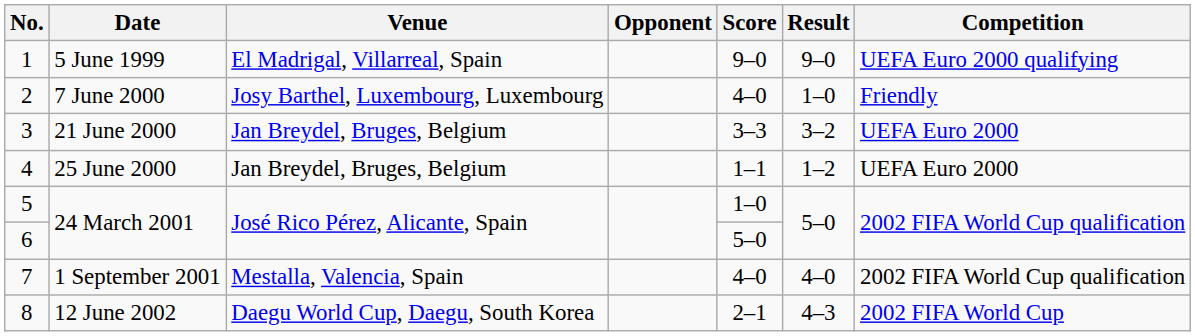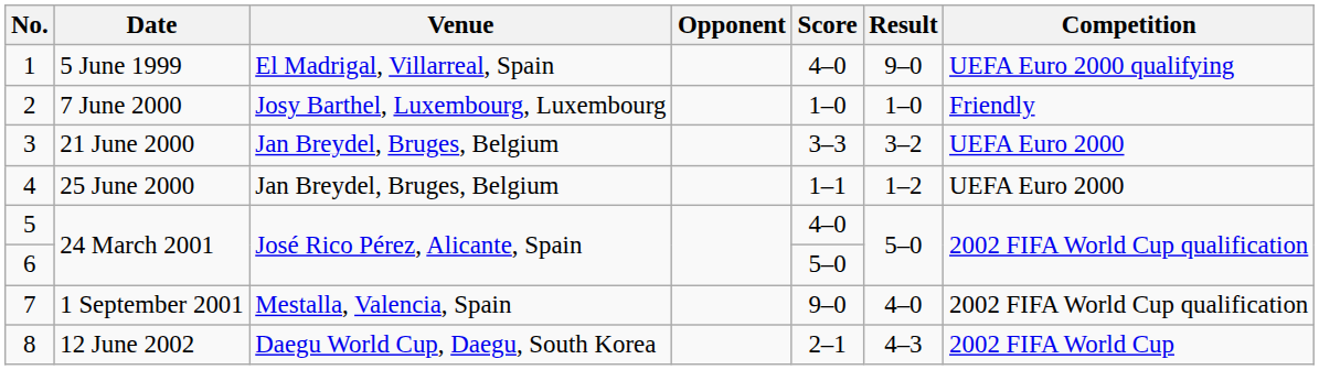1 | Score: 9–0 -> 4–0
2 | Score: 4–0 -> 1–0
5 | Score: 1–0 -> 4–0
7 | Score: 4–0 -> 9–0
